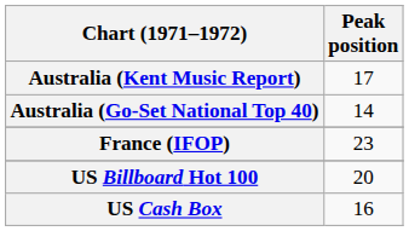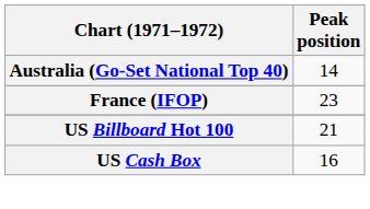- row: Australia (Kent Music Report) | 17
US Billboard Hot 100 | Peak position: 20 -> 21
